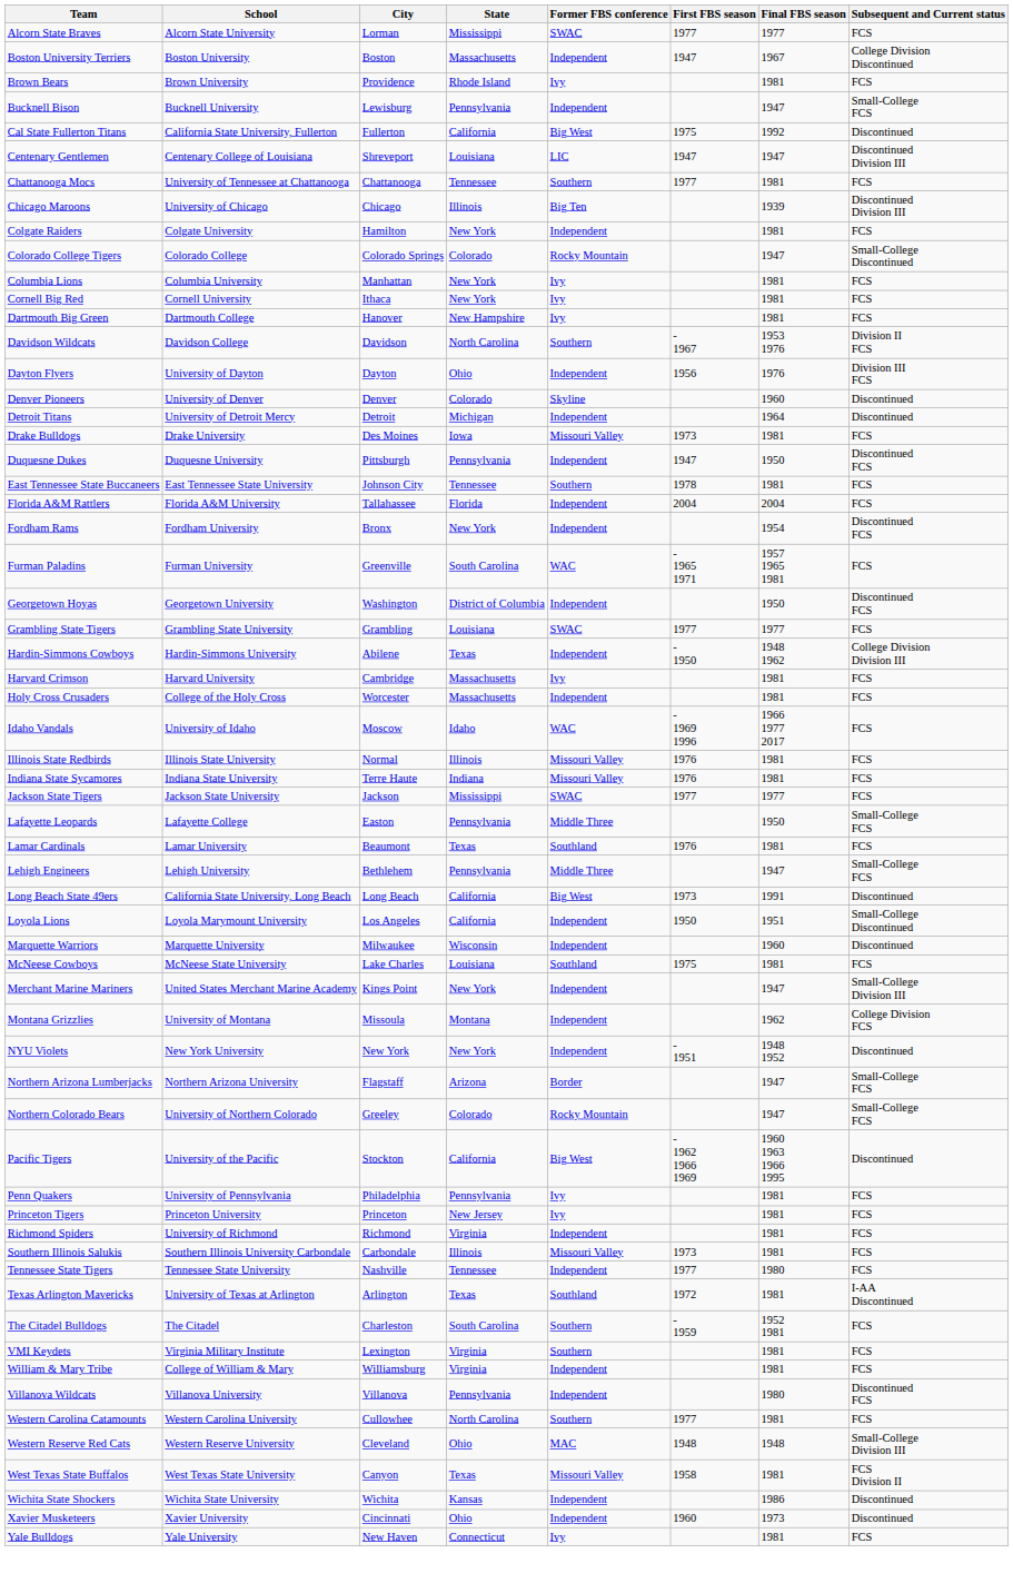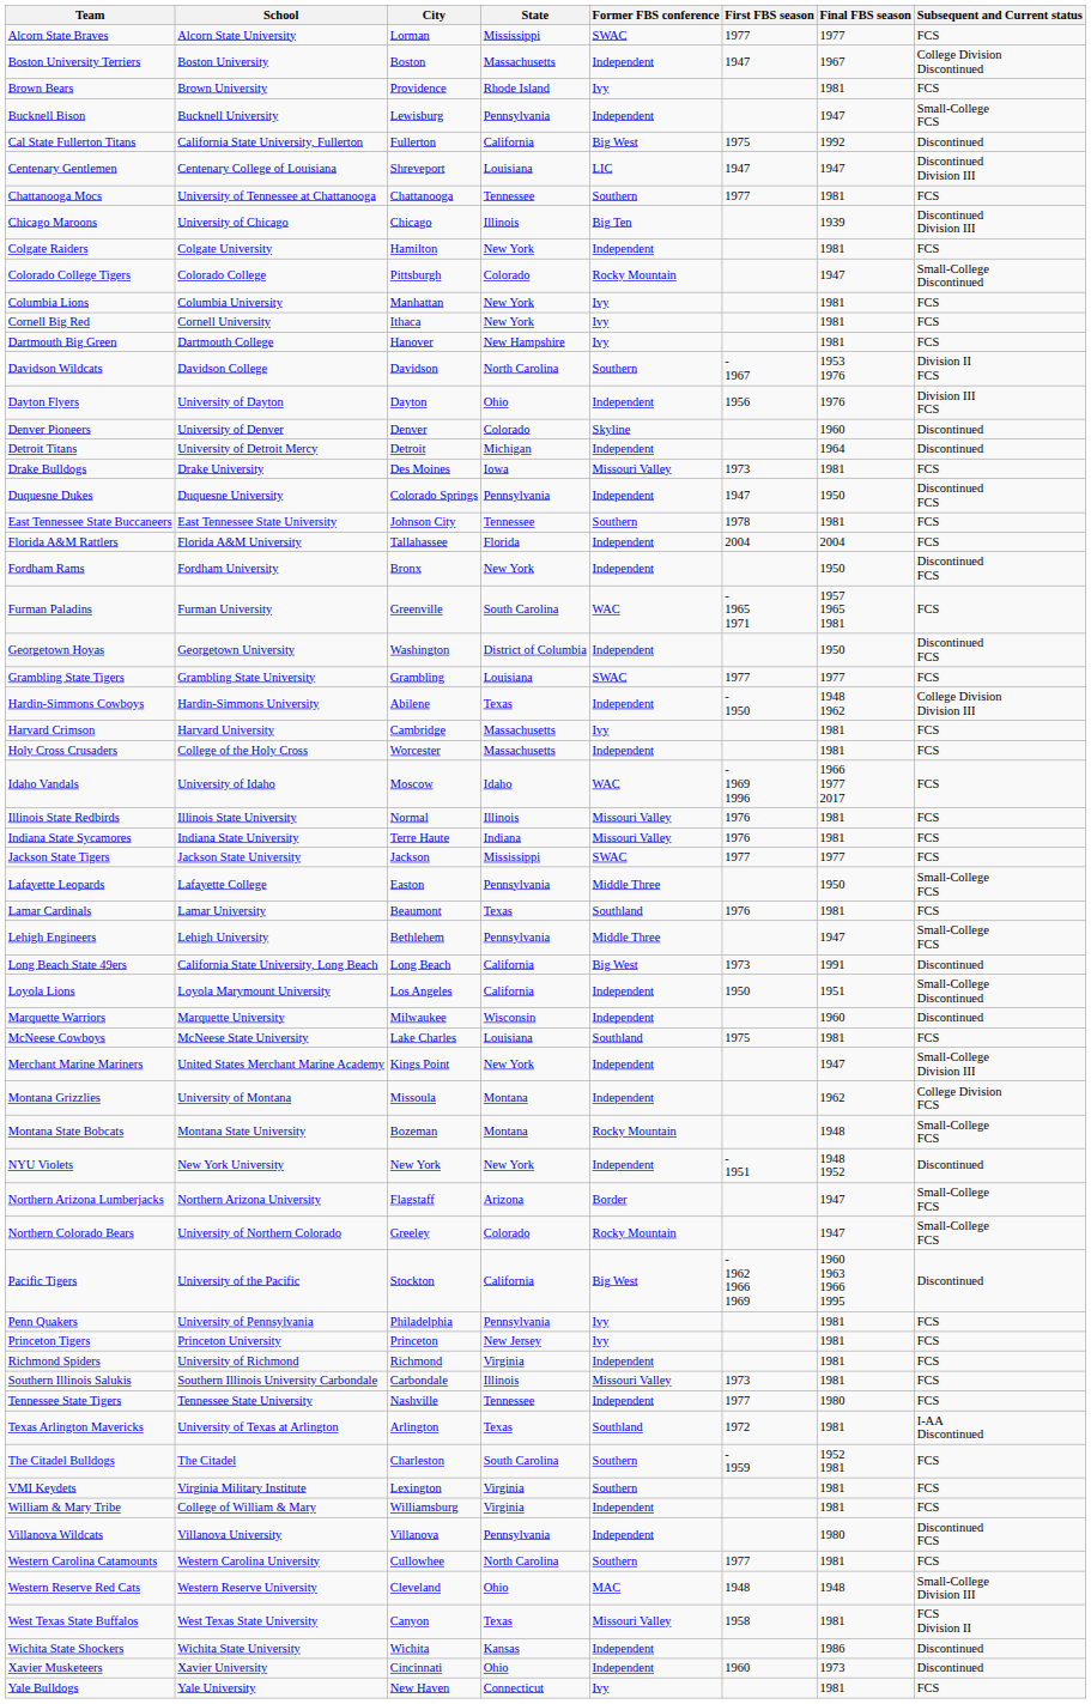Colorado College Tigers | City: Colorado Springs -> Pittsburgh
Duquesne Dukes | City: Pittsburgh -> Colorado Springs
Fordham Rams | Final FBS season: 1954 -> 1950
+ row: Montana State Bobcats | Montana State University | Bozeman | Montana | Rocky Mountain | 1948 | Small-College FCS
